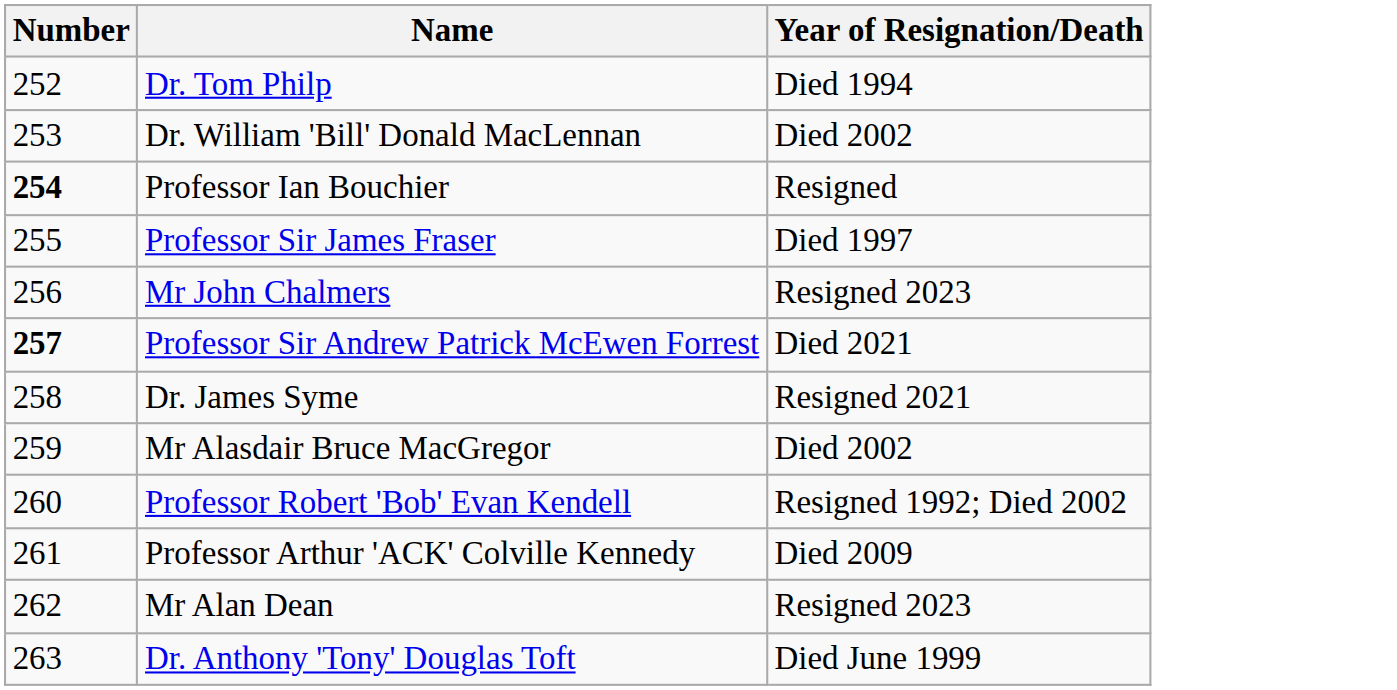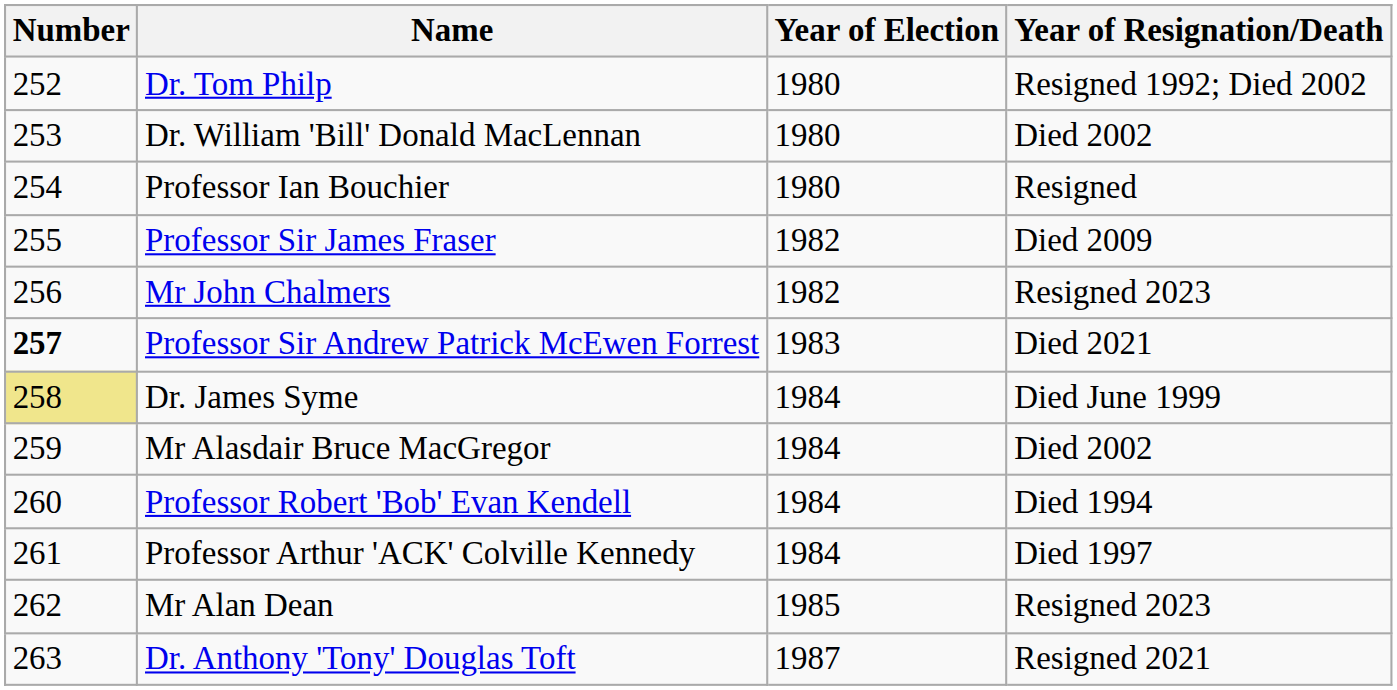+ column: Year of Election | 1980 | 1980 | 1980 | 1982 | 1982 | 1983 | 1984 | 1984 | 1984 | 1984 | 1985 | 1987
Dr. Tom Philp | Year of Resignation/Death: Died 1994 -> Resigned 1992; Died 2002
Professor Ian Bouchier | Number: bold -> normal
Professor Sir James Fraser | Year of Resignation/Death: Died 1997 -> Died 2009
Dr. James Syme | Number: no background -> khaki background
Dr. James Syme | Year of Resignation/Death: Resigned 2021 -> Died June 1999
Professor Robert 'Bob' Evan Kendell | Year of Resignation/Death: Resigned 1992; Died 2002 -> Died 1994
Professor Arthur 'ACK' Colville Kennedy | Year of Resignation/Death: Died 2009 -> Died 1997
Dr. Anthony 'Tony' Douglas Toft | Year of Resignation/Death: Died June 1999 -> Resigned 2021
